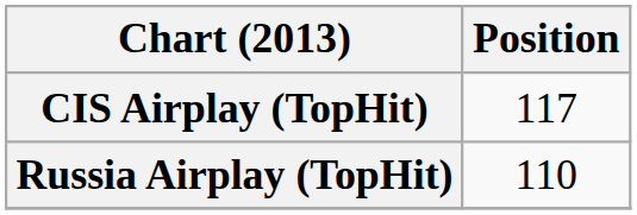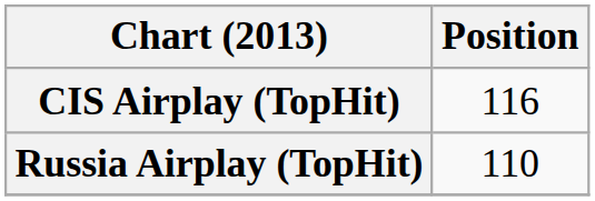CIS Airplay (TopHit) | Position: 117 -> 116
